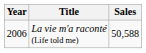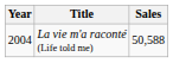La vie m'a raconté (Life told me) | Year: 2006 -> 2004
